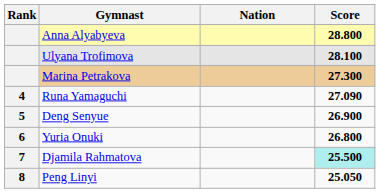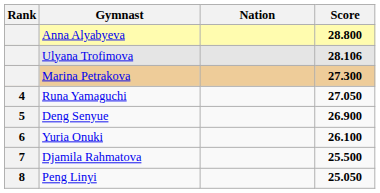Ulyana Trofimova | Score: 28.100 -> 28.106
Runa Yamaguchi | Score: 27.090 -> 27.050
Yuria Onuki | Score: 26.800 -> 26.100
Djamila Rahmatova | Score: paleturquoise background -> no background
